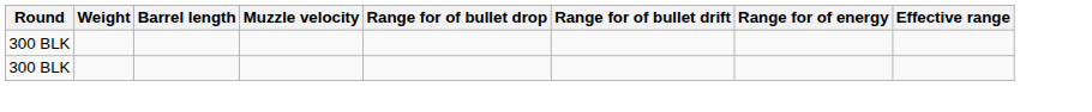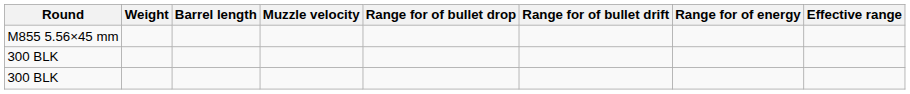+ row: M855 5.56×45 mm
